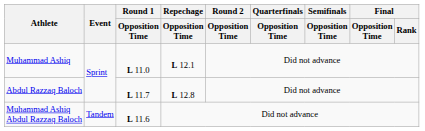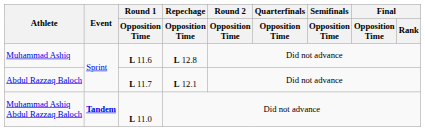Muhammad Ashiq | Round 1 / Opposition Time: L 11.0 -> L 11.6
Muhammad Ashiq | Repechage / Opposition Time: L 12.1 -> L 12.8
Abdul Razzaq Baloch | Repechage / Opposition Time: L 12.8 -> L 12.1
Muhammad Ashiq Abdul Razzaq Baloch | Event: normal -> bold
Muhammad Ashiq Abdul Razzaq Baloch | Round 1 / Opposition Time: L 11.6 -> L 11.0
